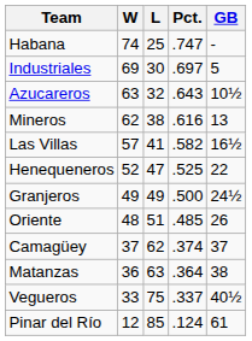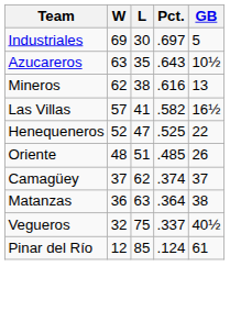- row: Habana | 74 | 25 | .747 | -
Azucareros | L: 32 -> 35
- row: Granjeros | 49 | 49 | .500 | 24½
Vegueros | W: 33 -> 32
